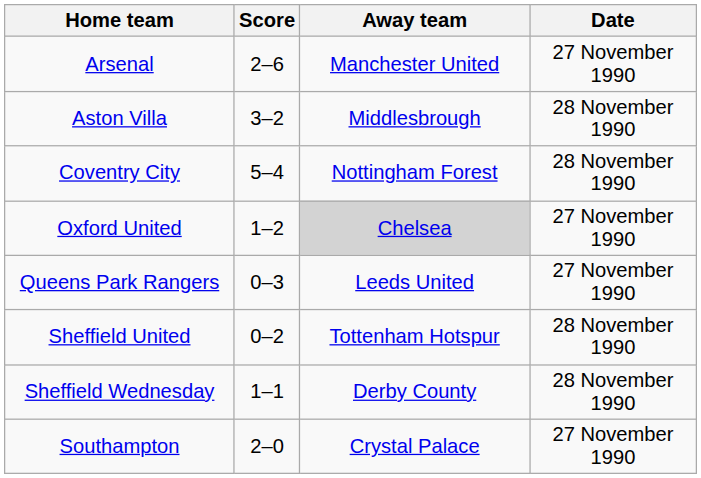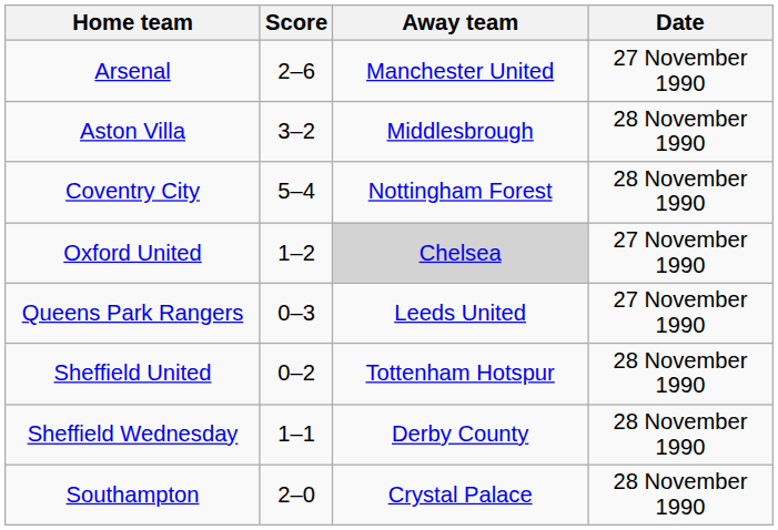Southampton | Date: 27 November 1990 -> 28 November 1990
